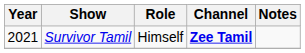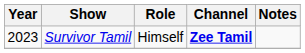Survivor Tamil | Year: 2021 -> 2023
